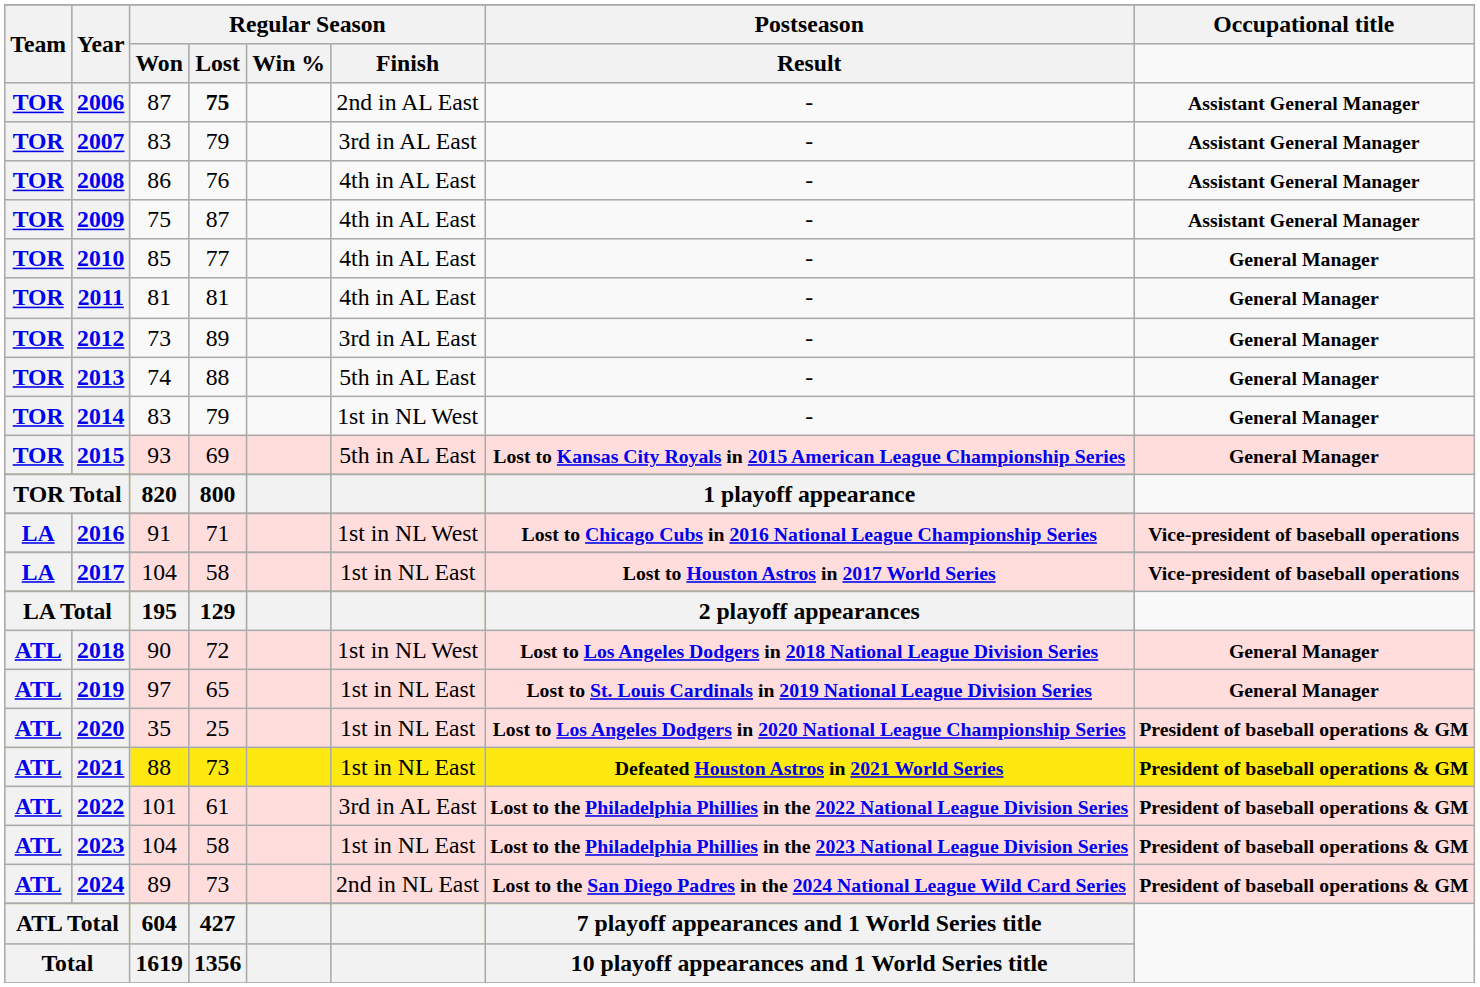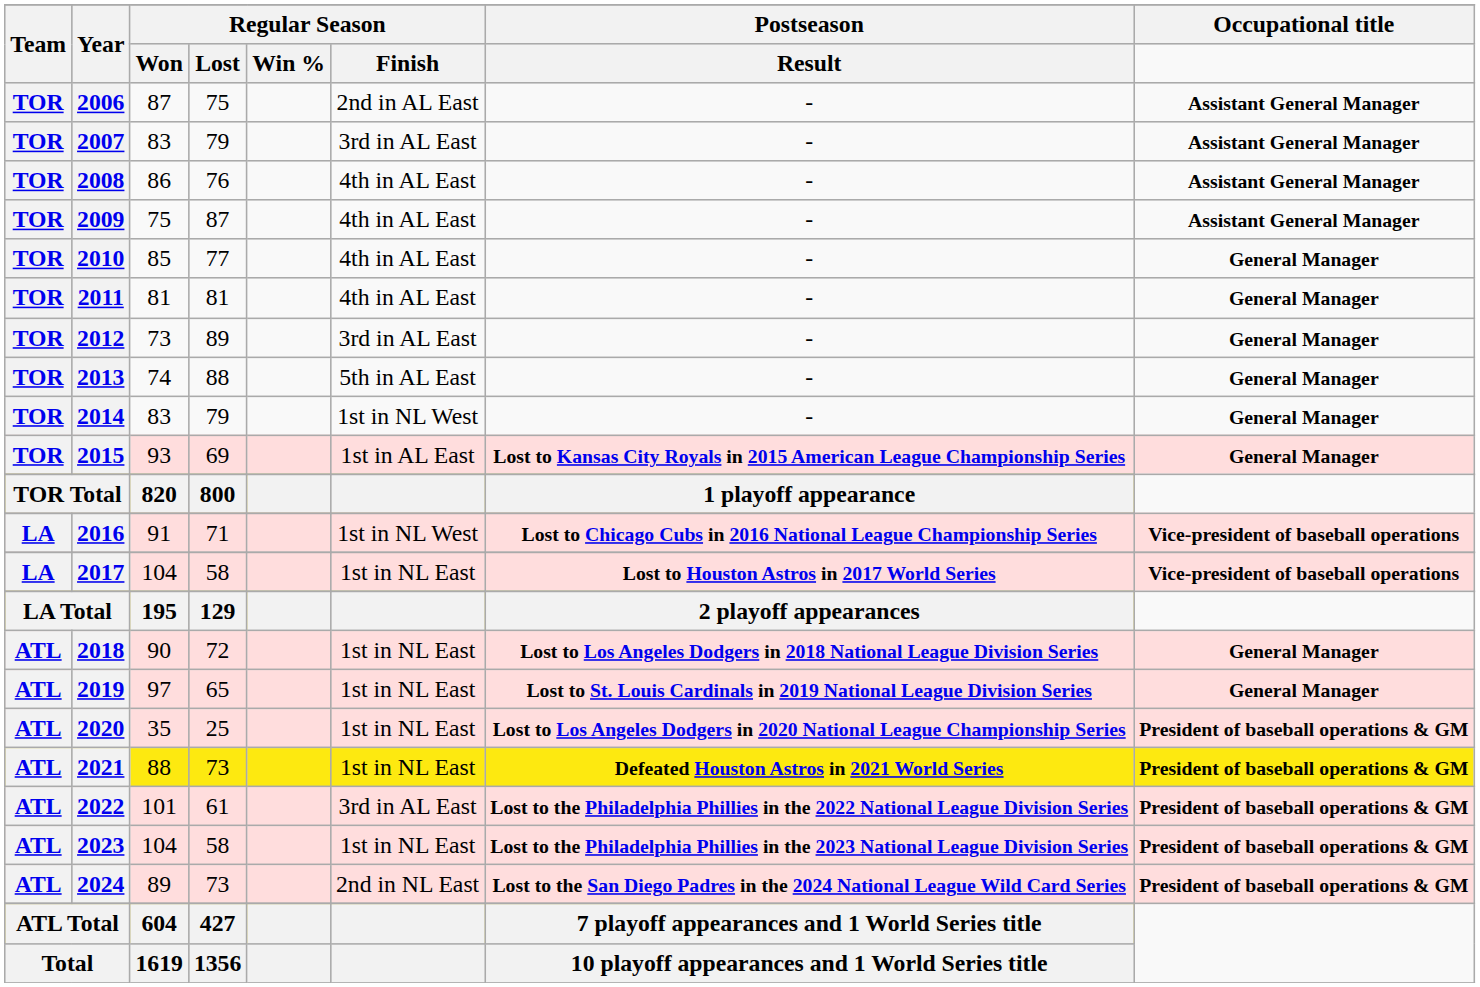2006 | Regular Season / Lost: bold -> normal
2015 | Regular Season / Finish: 5th in AL East -> 1st in AL East
2018 | Regular Season / Finish: 1st in NL West -> 1st in NL East
